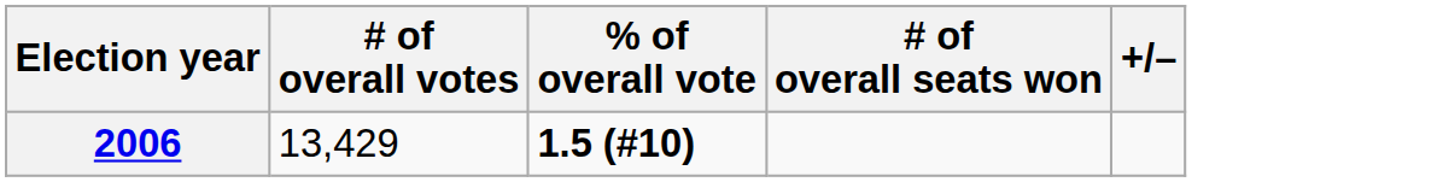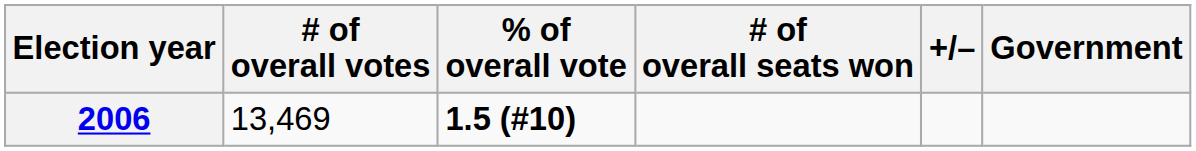+ column: Government
2006 | # of overall votes: 13,429 -> 13,469
